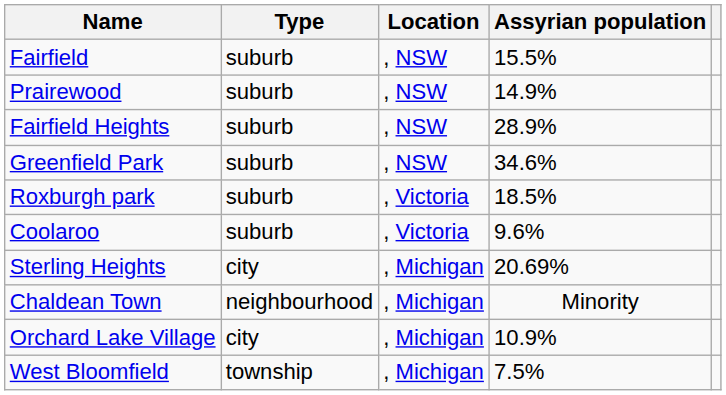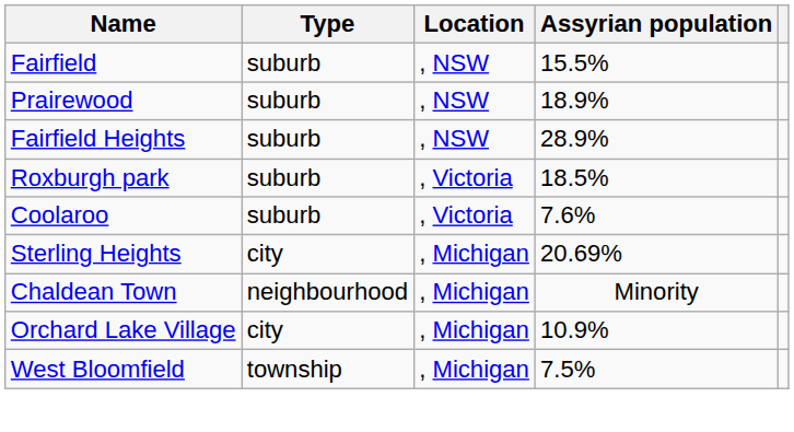Prairewood | Assyrian population: 14.9% -> 18.9%
- row: Greenfield Park | suburb | , NSW | 34.6%
Coolaroo | Assyrian population: 9.6% -> 7.6%
